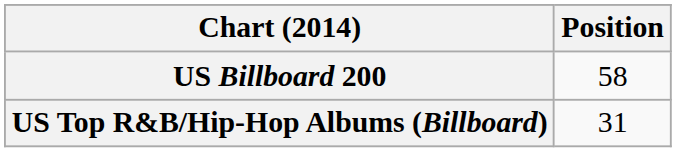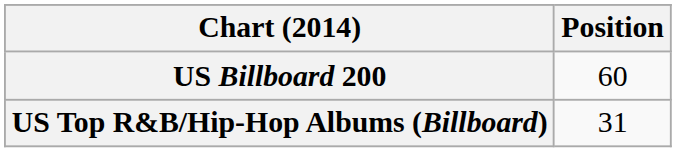US Billboard 200 | Position: 58 -> 60
